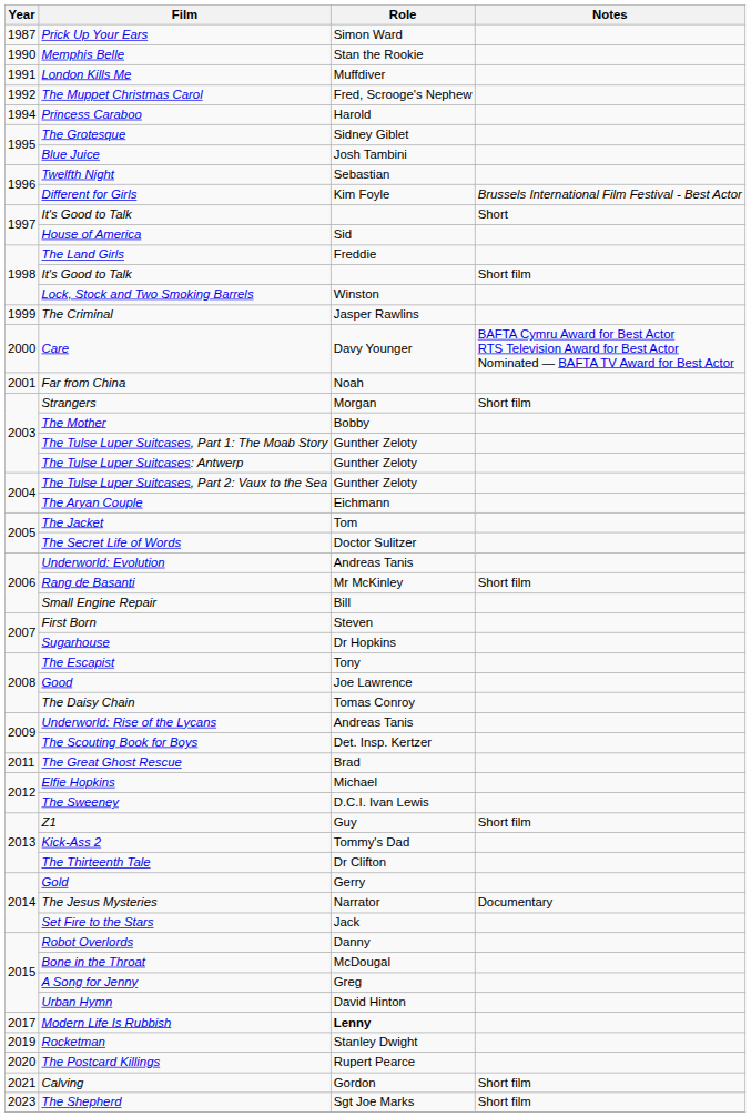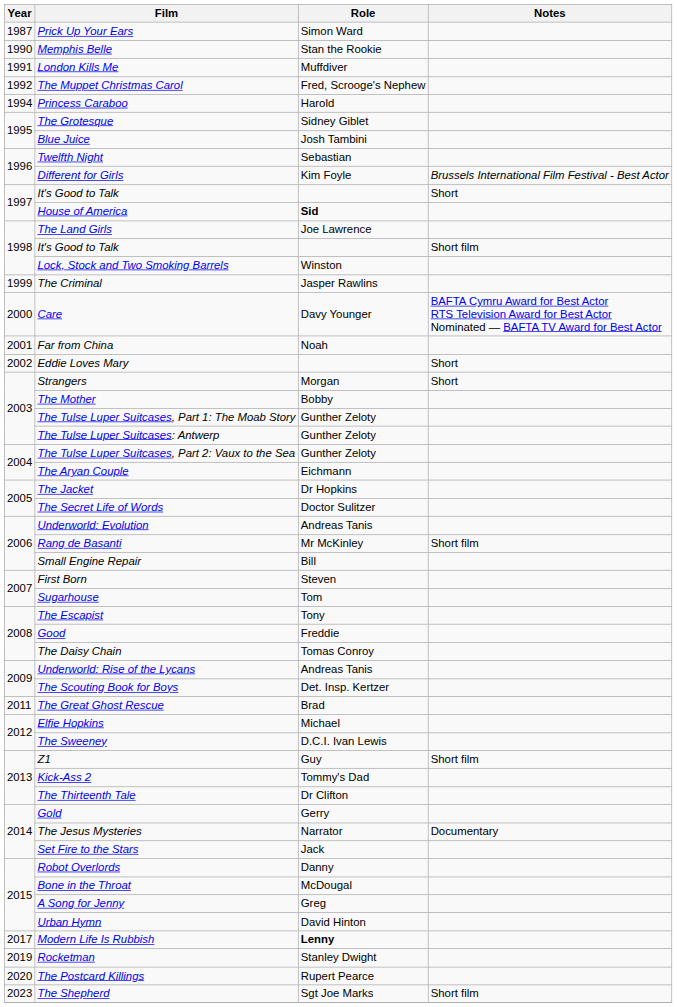House of America | Role: normal -> bold
The Land Girls | Role: Freddie -> Joe Lawrence
+ row: 2002 | Eddie Loves Mary | Short
Strangers | Notes: Short film -> Short
The Jacket | Role: Tom -> Dr Hopkins
Sugarhouse | Role: Dr Hopkins -> Tom
Good | Role: Joe Lawrence -> Freddie
- row: 2021 | Calving | Gordon | Short film
